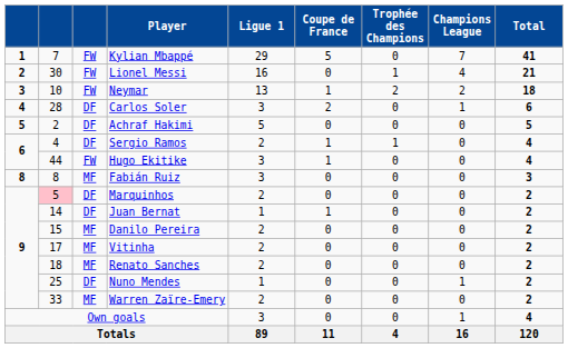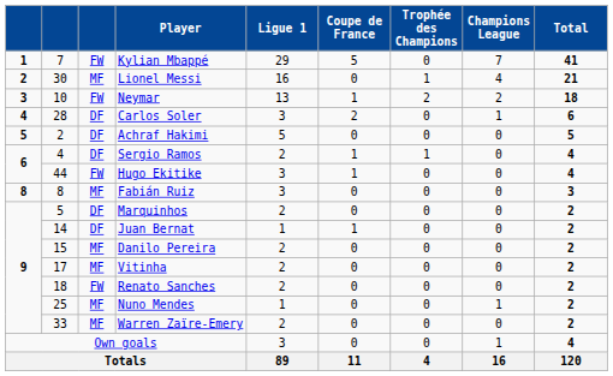Lionel Messi | column 3: FW -> MF
Marquinhos | column 2: pink background -> no background
Renato Sanches | column 3: MF -> FW
Nuno Mendes | column 3: DF -> MF
